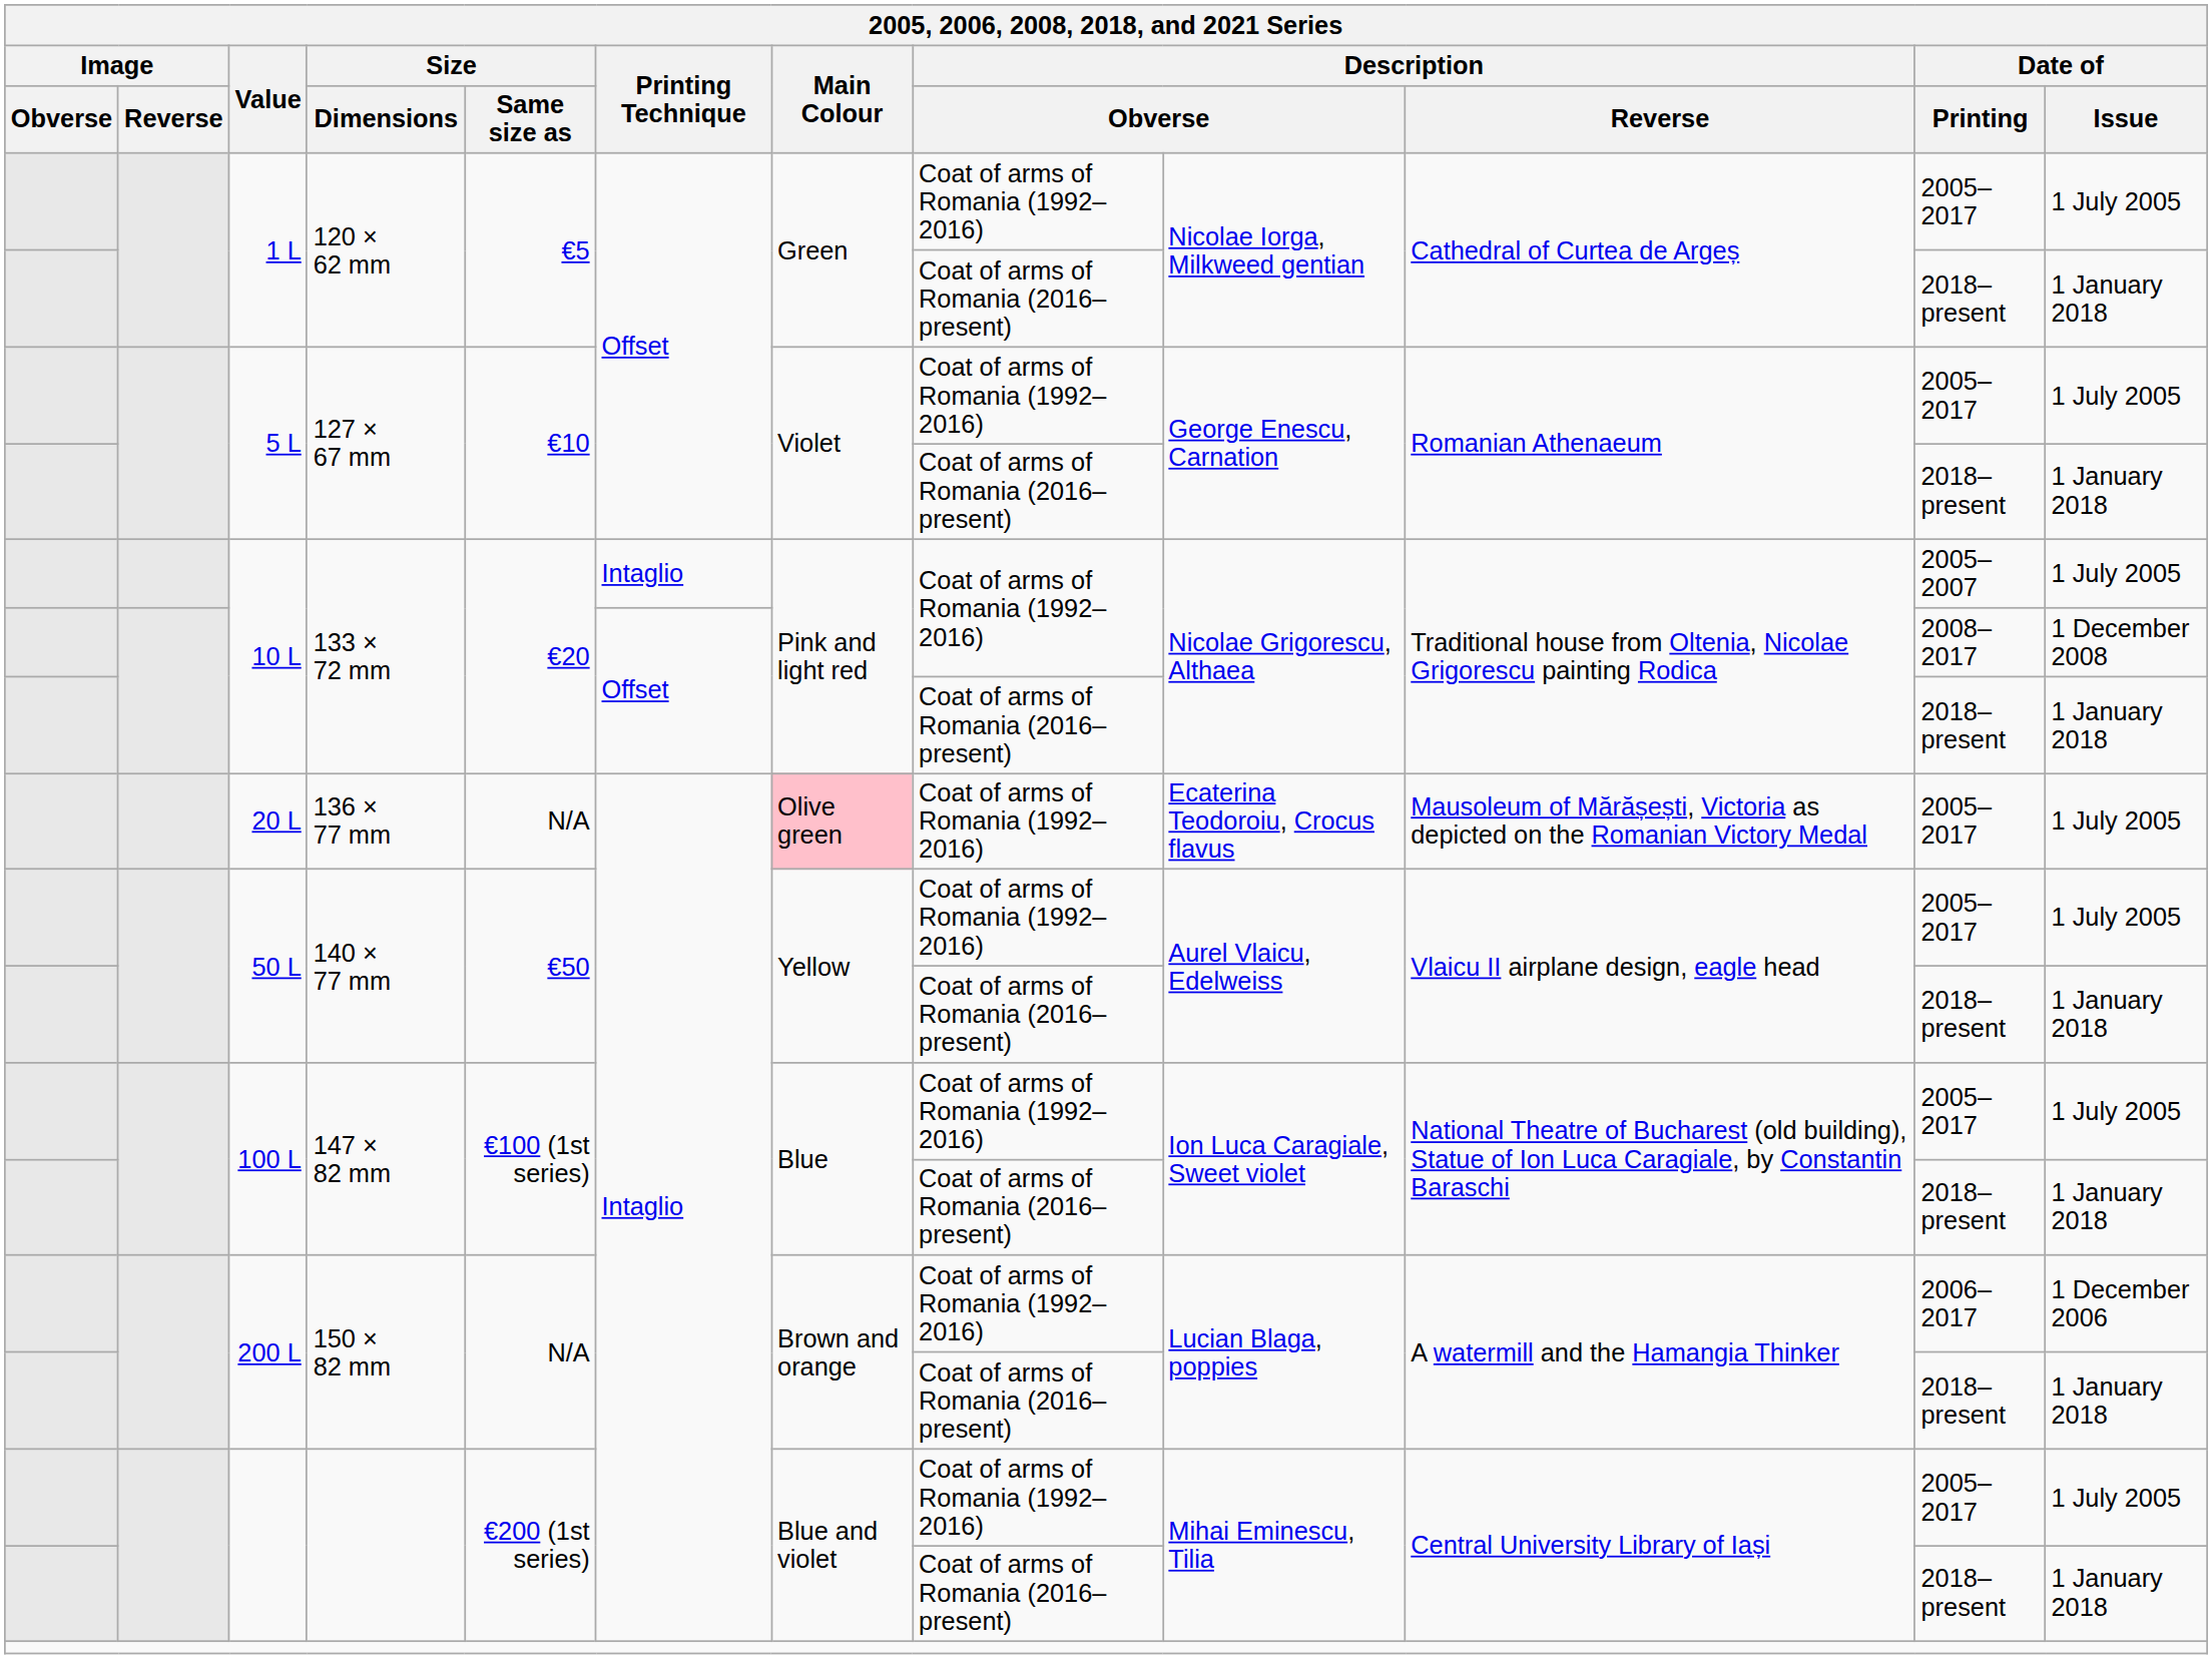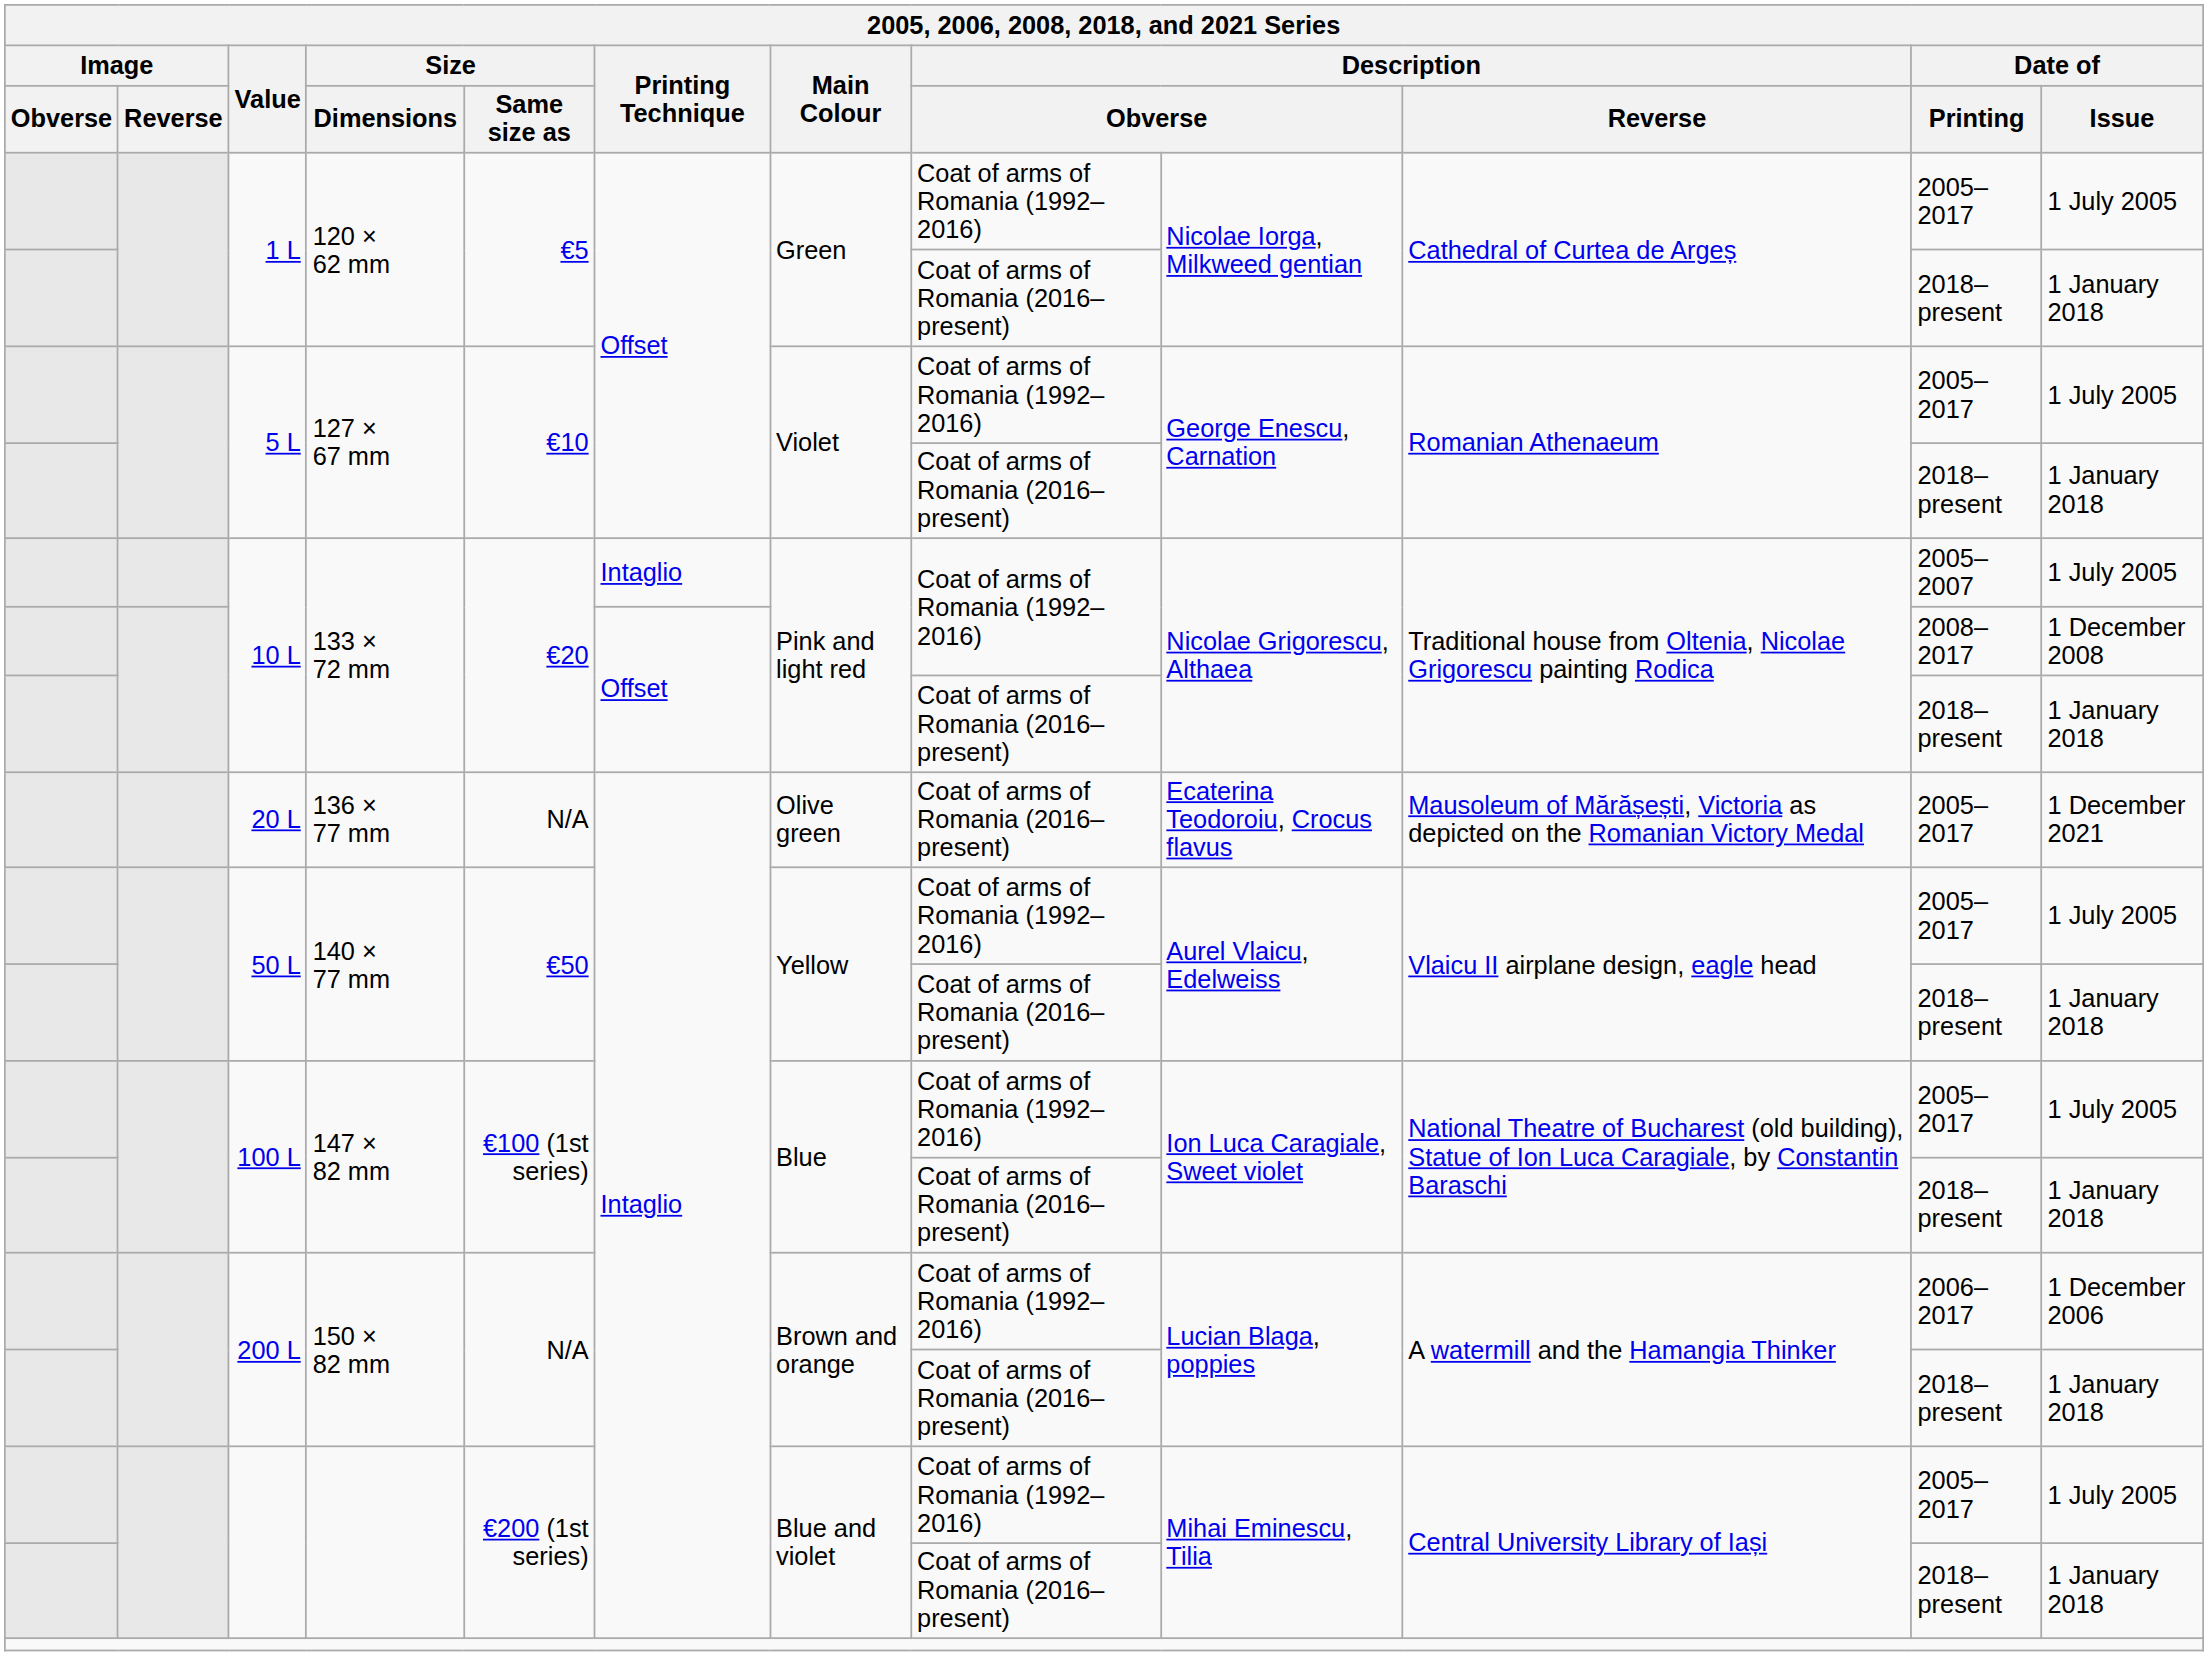20 L | Main Colour: pink background -> no background
20 L | column 8: Coat of arms of Romania (1992–2016) -> Coat of arms of Romania (2016–present)
20 L | Date of / Issue: 1 July 2005 -> 1 December 2021
